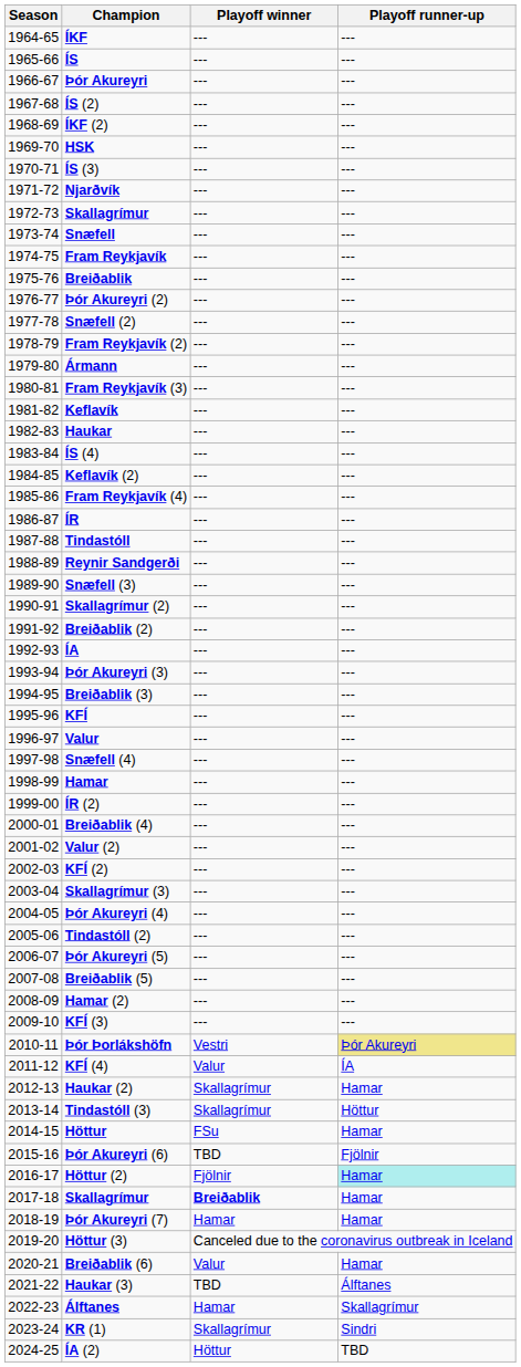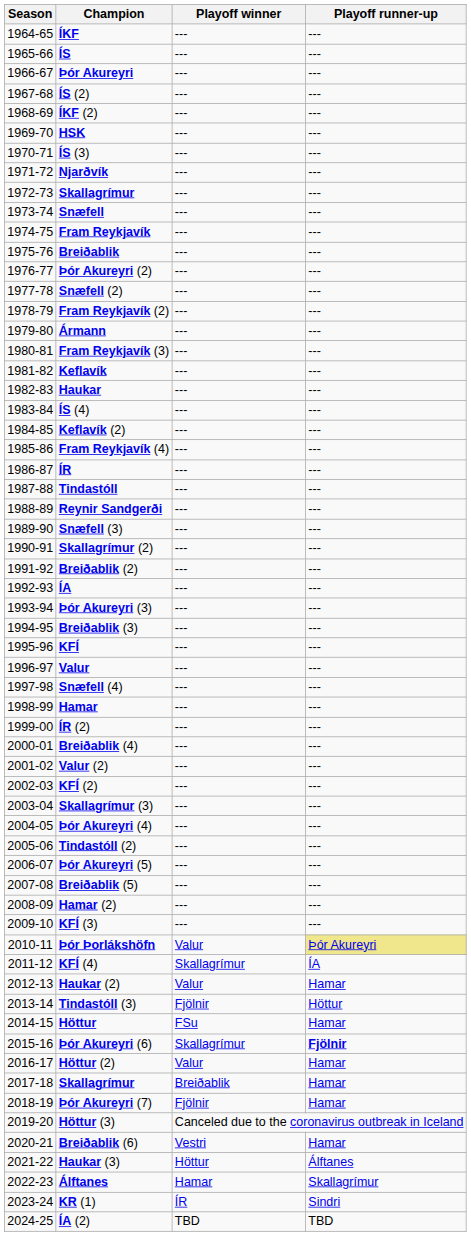Þór Þorlákshöfn | Playoff winner: Vestri -> Valur
KFÍ (4) | Playoff winner: Valur -> Skallagrímur
Haukar (2) | Playoff winner: Skallagrímur -> Valur
Tindastóll (3) | Playoff winner: Skallagrímur -> Fjölnir
Þór Akureyri (6) | Playoff winner: TBD -> Skallagrímur
Þór Akureyri (6) | Playoff runner-up: normal -> bold
Höttur (2) | Playoff winner: Fjölnir -> Valur
Höttur (2) | Playoff runner-up: paleturquoise background -> no background
2017-18 / Skallagrímur | Playoff winner: bold -> normal
Þór Akureyri (7) | Playoff winner: Hamar -> Fjölnir
Breiðablik (6) | Playoff winner: Valur -> Vestri
Haukar (3) | Playoff winner: TBD -> Höttur
KR (1) | Playoff winner: Skallagrímur -> ÍR
ÍA (2) | Playoff winner: Höttur -> TBD
